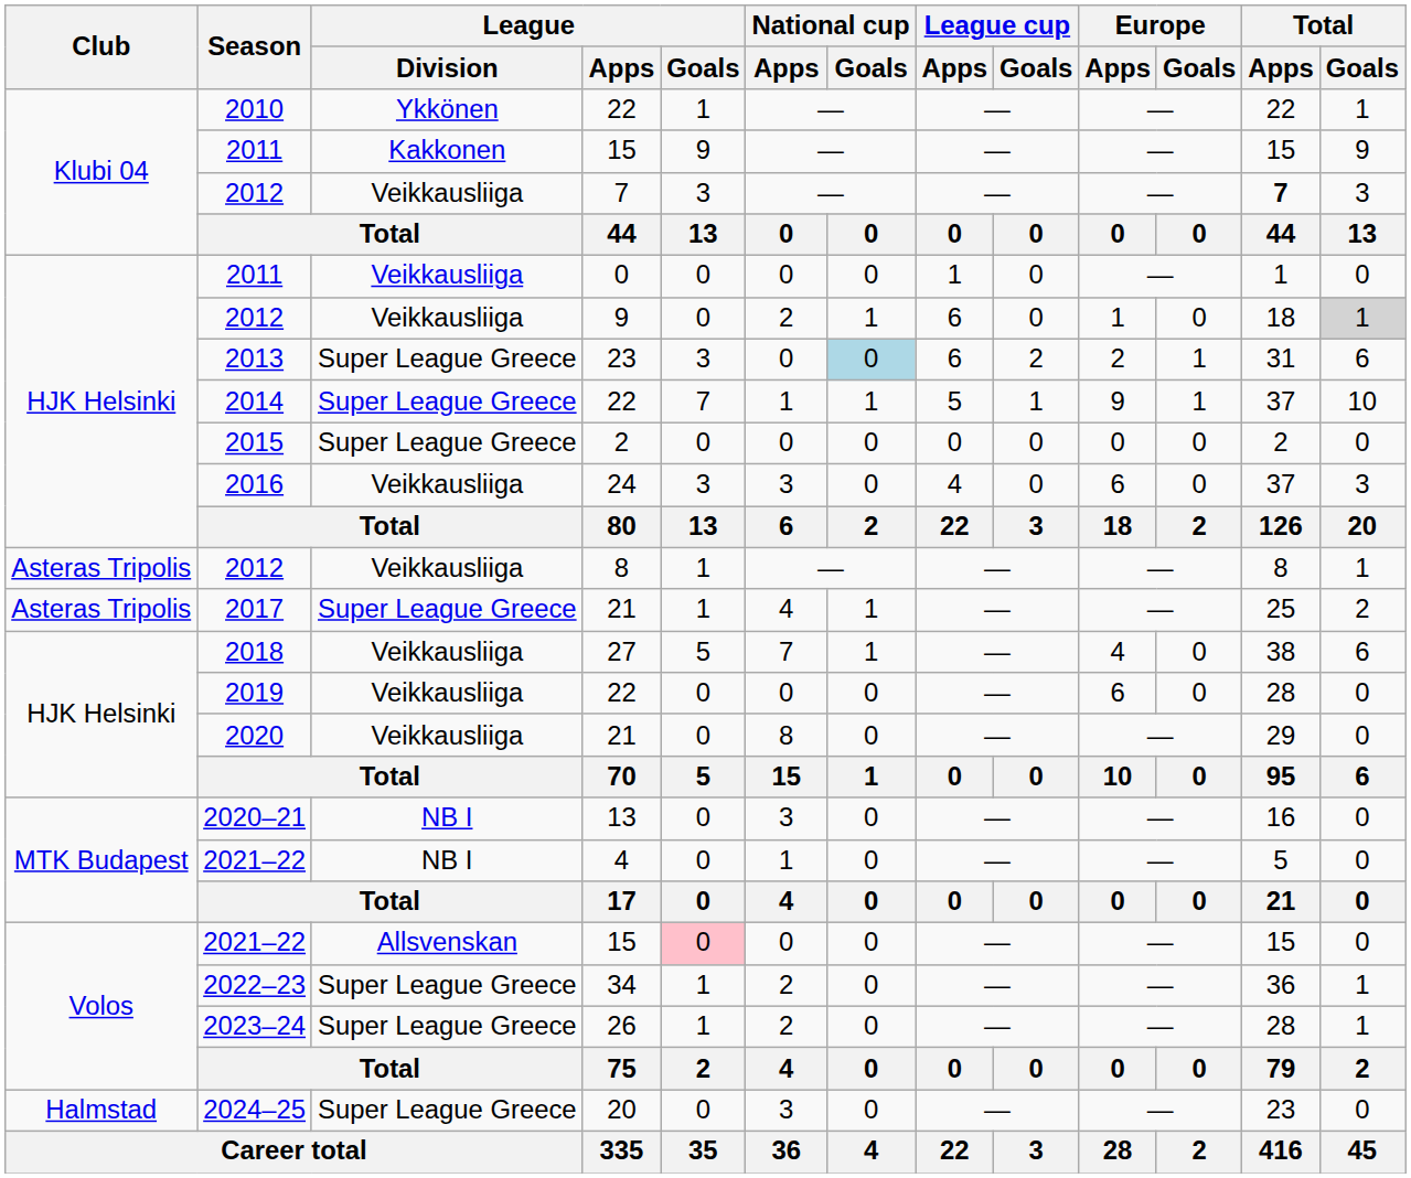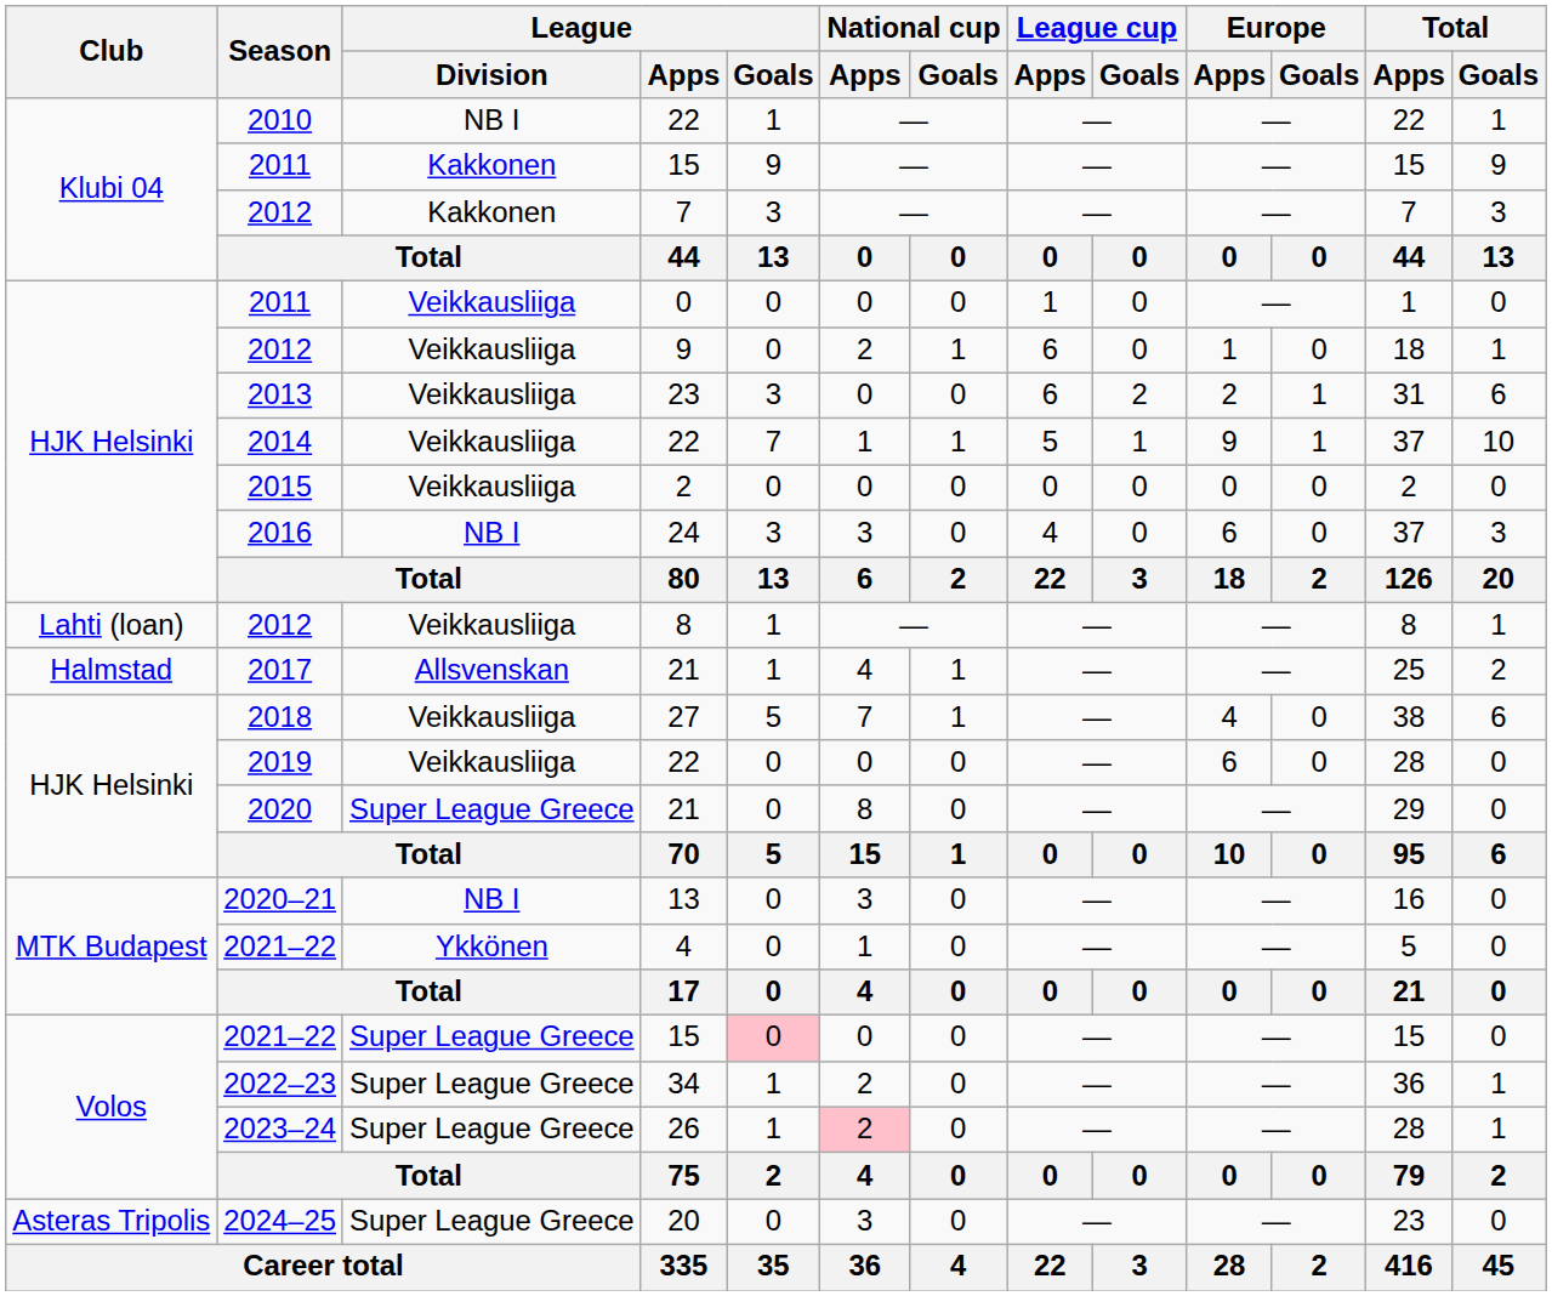2010 | League / Division: Ykkönen -> NB I
2012 / 7 | League / Division: Veikkausliiga -> Kakkonen
2012 / 7 | Total / Apps: bold -> normal
2012 / 9 | Total / Goals: lightgrey background -> no background
2013 | League / Division: Super League Greece -> Veikkausliiga
2013 | National cup / Goals: lightblue background -> no background
2014 | League / Division: Super League Greece -> Veikkausliiga
2015 | League / Division: Super League Greece -> Veikkausliiga
2016 | League / Division: Veikkausliiga -> NB I
2012 / 8 | Club: Asteras Tripolis -> Lahti (loan)
2017 | Club: Asteras Tripolis -> Halmstad
2017 | League / Division: Super League Greece -> Allsvenskan
2020 | League / Division: Veikkausliiga -> Super League Greece
2021–22 / 4 | League / Division: NB I -> Ykkönen
2021–22 / 15 | League / Division: Allsvenskan -> Super League Greece
2023–24 | National cup / Apps: no background -> pink background
2024–25 | Club: Halmstad -> Asteras Tripolis
